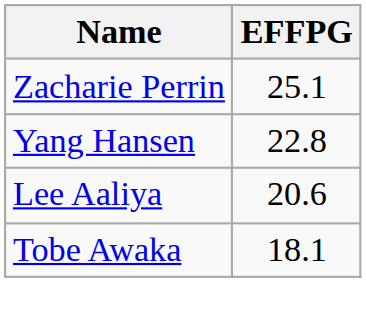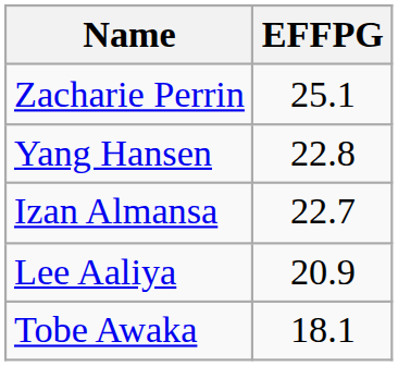+ row: Izan Almansa | 22.7
Lee Aaliya | EFFPG: 20.6 -> 20.9
